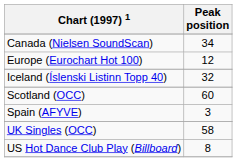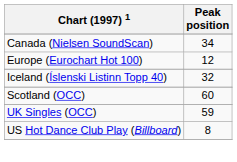- row: Spain (AFYVE) | 3
UK Singles (OCC) | Peak position: 58 -> 59
